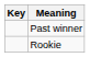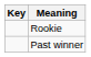rows swapped: Rookie <-> Past winner
